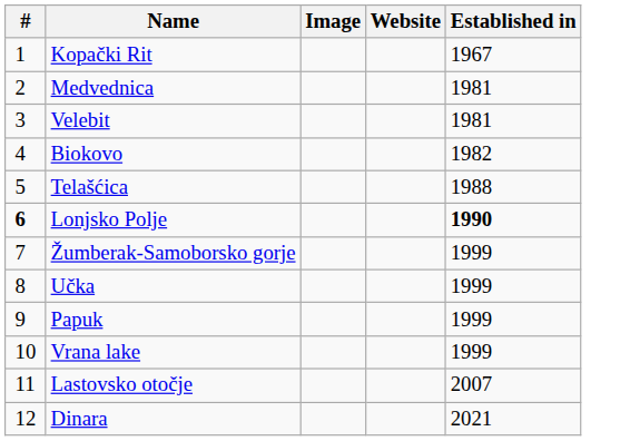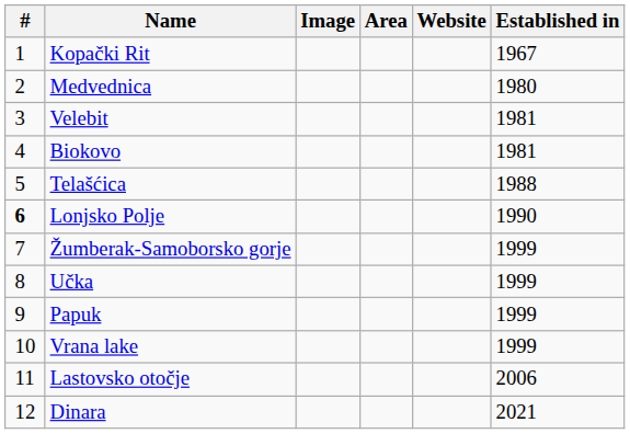+ column: Area
Medvednica | Established in: 1981 -> 1980
Biokovo | Established in: 1982 -> 1981
Lonjsko Polje | Established in: bold -> normal
Lastovsko otočje | Established in: 2007 -> 2006
